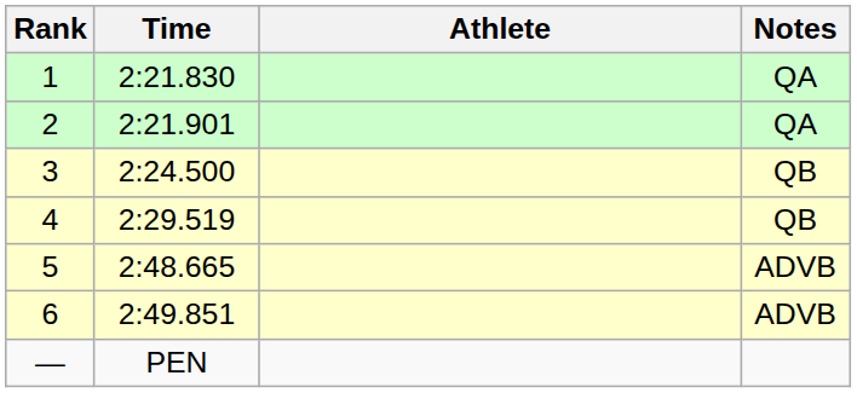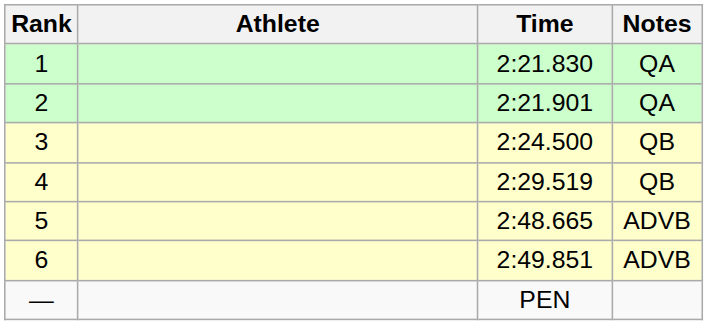columns swapped: Athlete <-> Time
